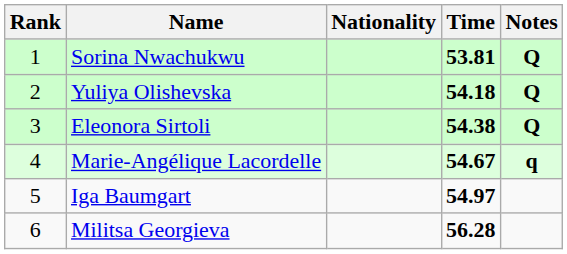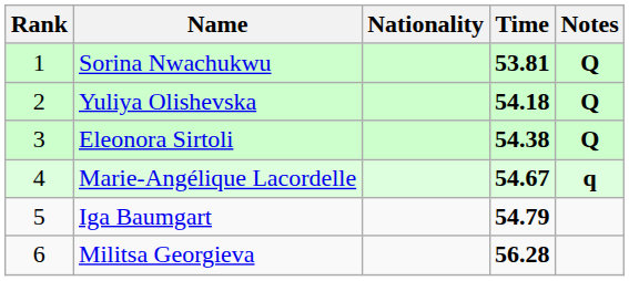Iga Baumgart | Time: 54.97 -> 54.79
